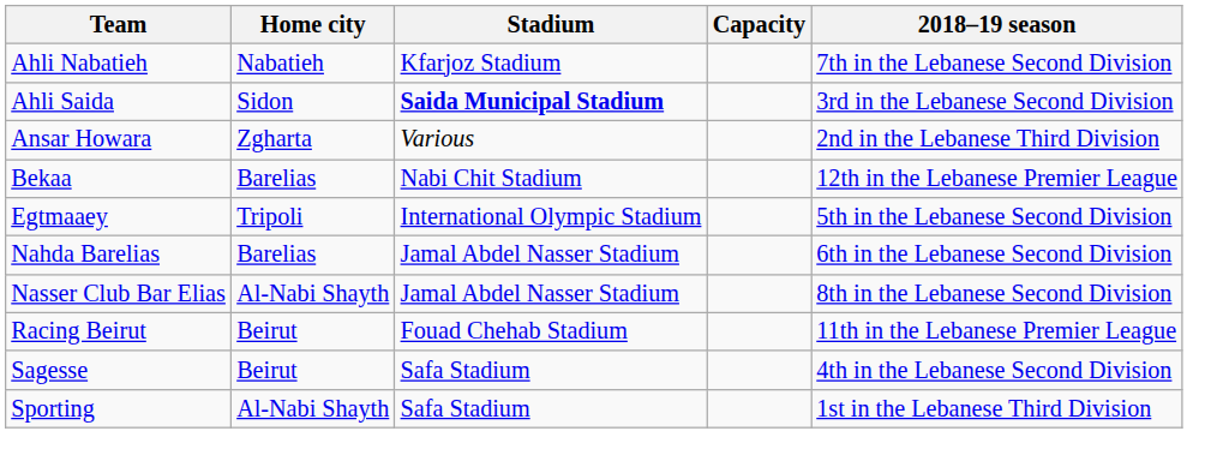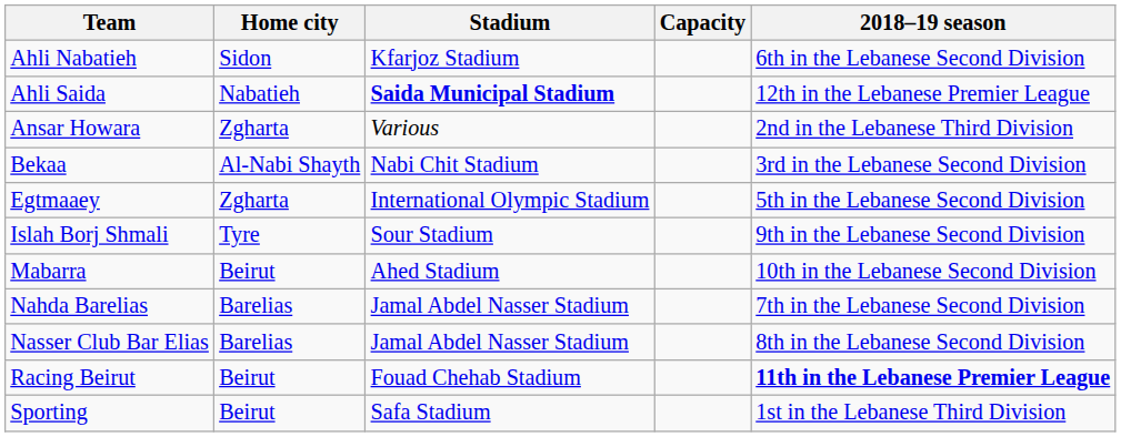Ahli Nabatieh | Home city: Nabatieh -> Sidon
Ahli Nabatieh | 2018–19 season: 7th in the Lebanese Second Division -> 6th in the Lebanese Second Division
Ahli Saida | Home city: Sidon -> Nabatieh
Ahli Saida | 2018–19 season: 3rd in the Lebanese Second Division -> 12th in the Lebanese Premier League
Bekaa | Home city: Barelias -> Al-Nabi Shayth
Bekaa | 2018–19 season: 12th in the Lebanese Premier League -> 3rd in the Lebanese Second Division
Egtmaaey | Home city: Tripoli -> Zgharta
+ row: Islah Borj Shmali | Tyre | Sour Stadium | 9th in the Lebanese Second Division
+ row: Mabarra | Beirut | Ahed Stadium | 10th in the Lebanese Second Division
Nahda Barelias | 2018–19 season: 6th in the Lebanese Second Division -> 7th in the Lebanese Second Division
Nasser Club Bar Elias | Home city: Al-Nabi Shayth -> Barelias
Racing Beirut | 2018–19 season: normal -> bold
- row: Sagesse | Beirut | Safa Stadium | 4th in the Lebanese Second Division
Sporting | Home city: Al-Nabi Shayth -> Beirut
